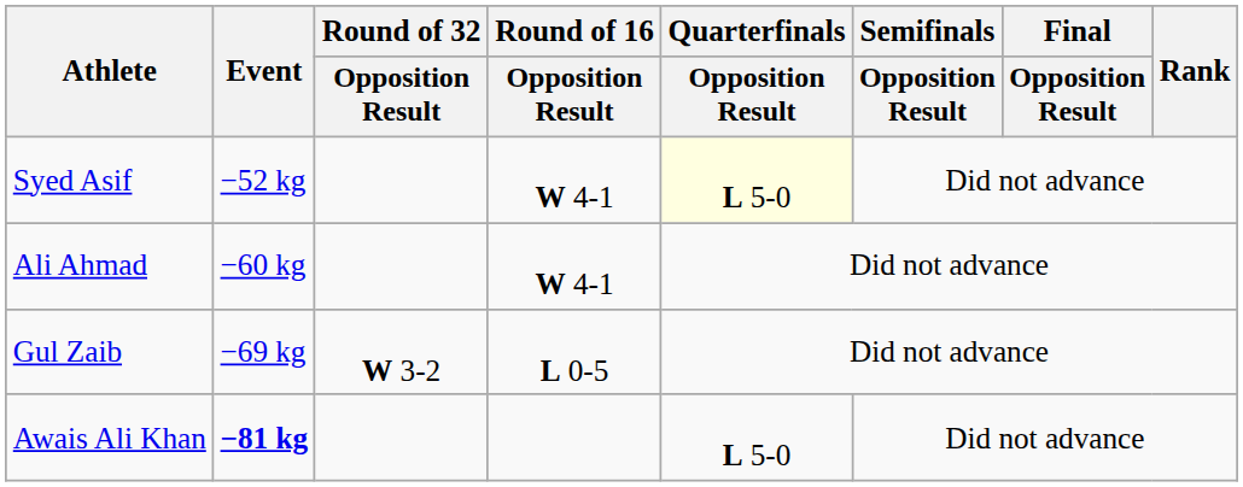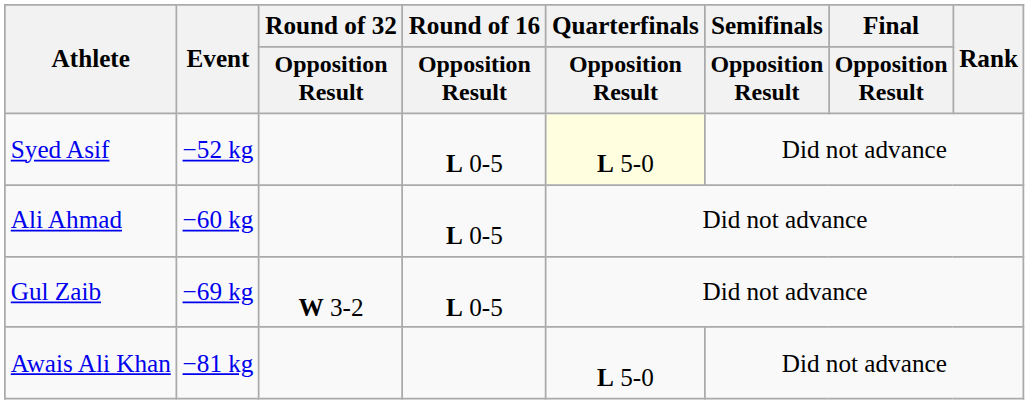Syed Asif | Round of 16 / Opposition Result: W 4-1 -> L 0-5
Ali Ahmad | Round of 16 / Opposition Result: W 4-1 -> L 0-5
Awais Ali Khan | Event: bold -> normal
